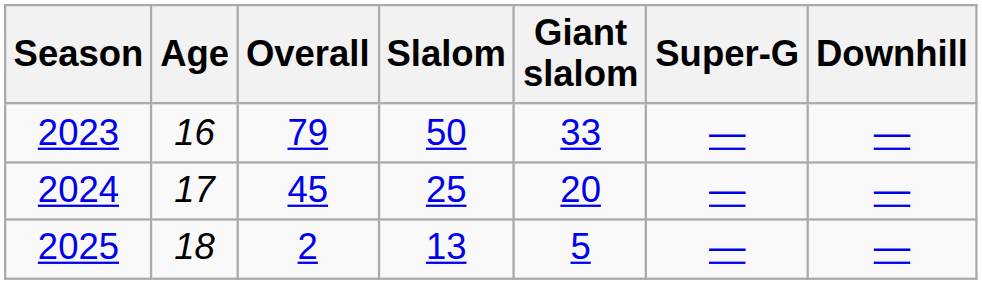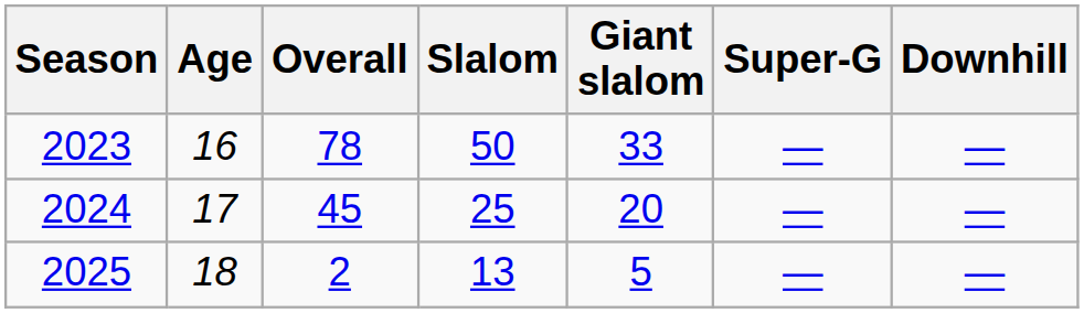2023 | Overall: 79 -> 78
